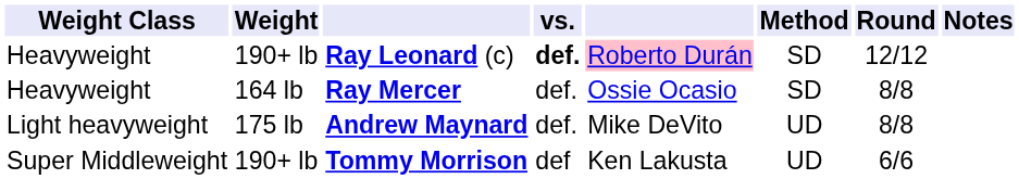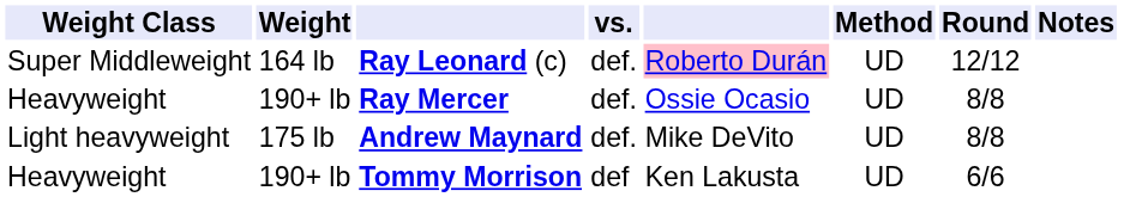Ray Leonard (c) | Weight Class: Heavyweight -> Super Middleweight
Ray Leonard (c) | Weight: 190+ lb -> 164 lb
Ray Leonard (c) | vs.: bold -> normal
Ray Leonard (c) | Method: SD -> UD
Ray Mercer | Weight: 164 lb -> 190+ lb
Ray Mercer | Method: SD -> UD
Tommy Morrison | Weight Class: Super Middleweight -> Heavyweight
